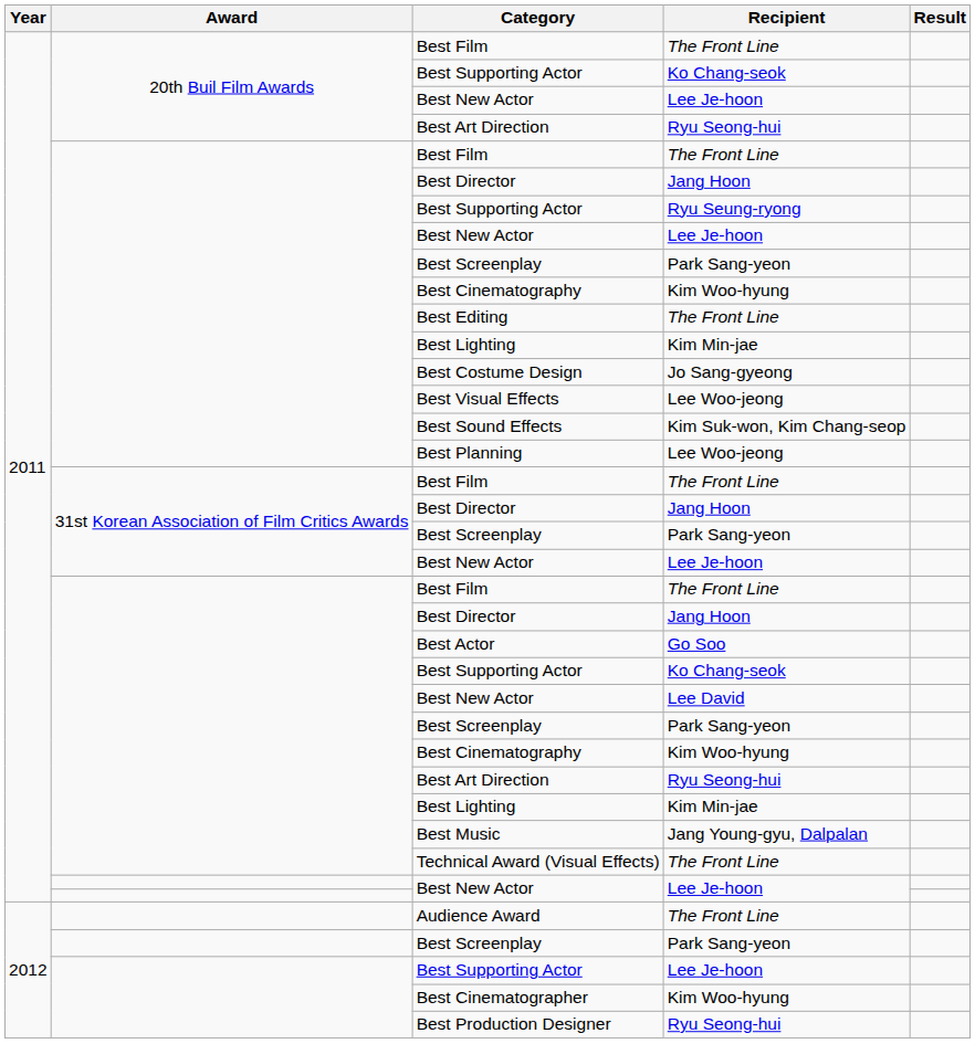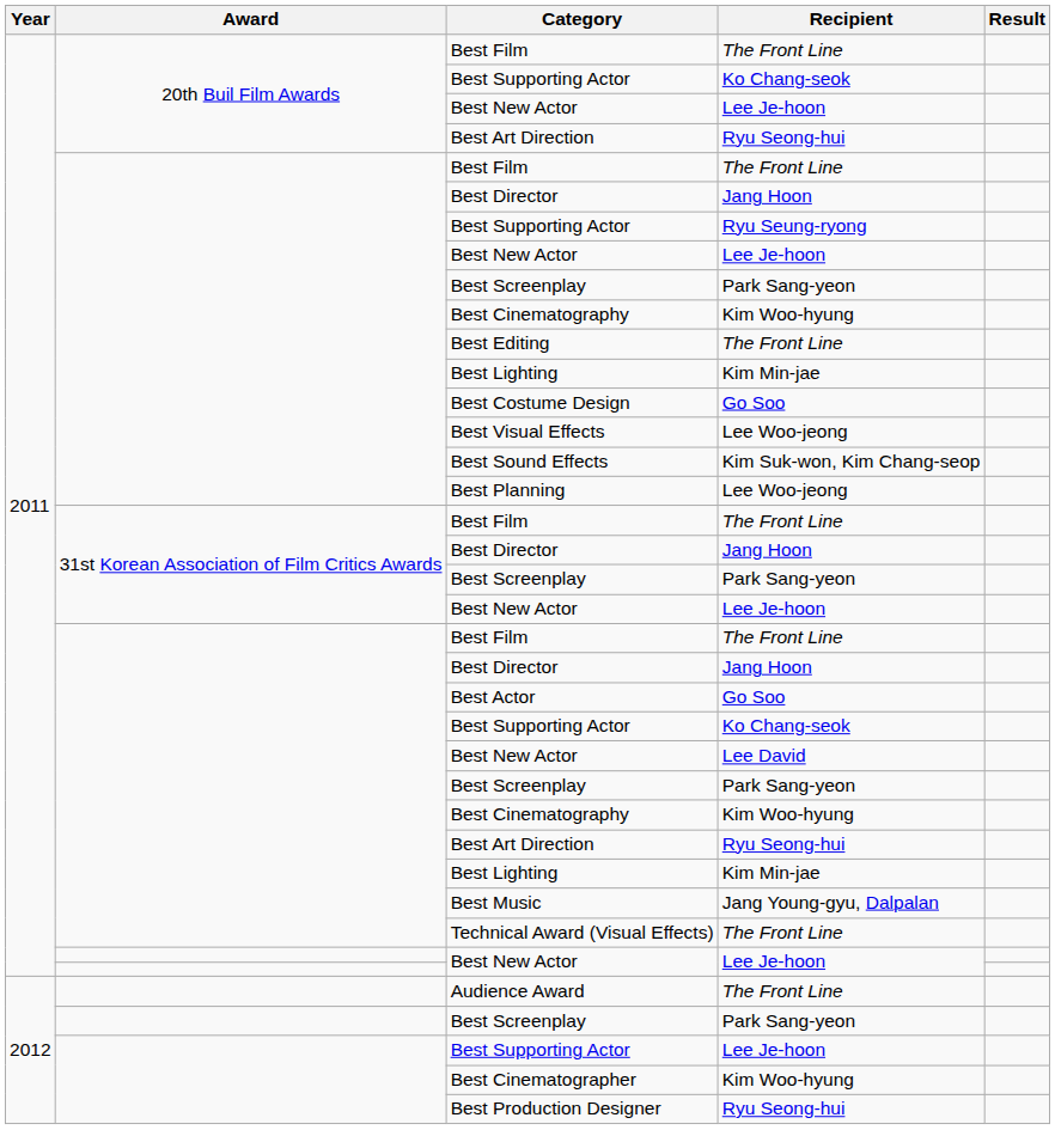Best Costume Design | Recipient: Jo Sang-gyeong -> Go Soo
